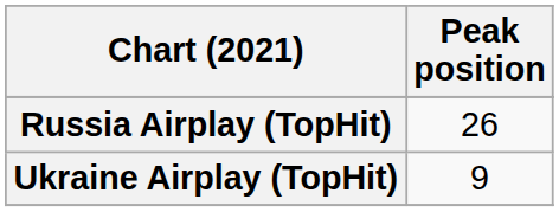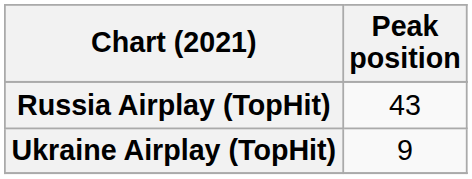Russia Airplay (TopHit) | Peak position: 26 -> 43
